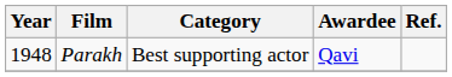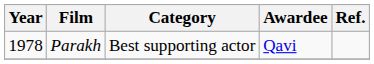Parakh | Year: 1948 -> 1978
